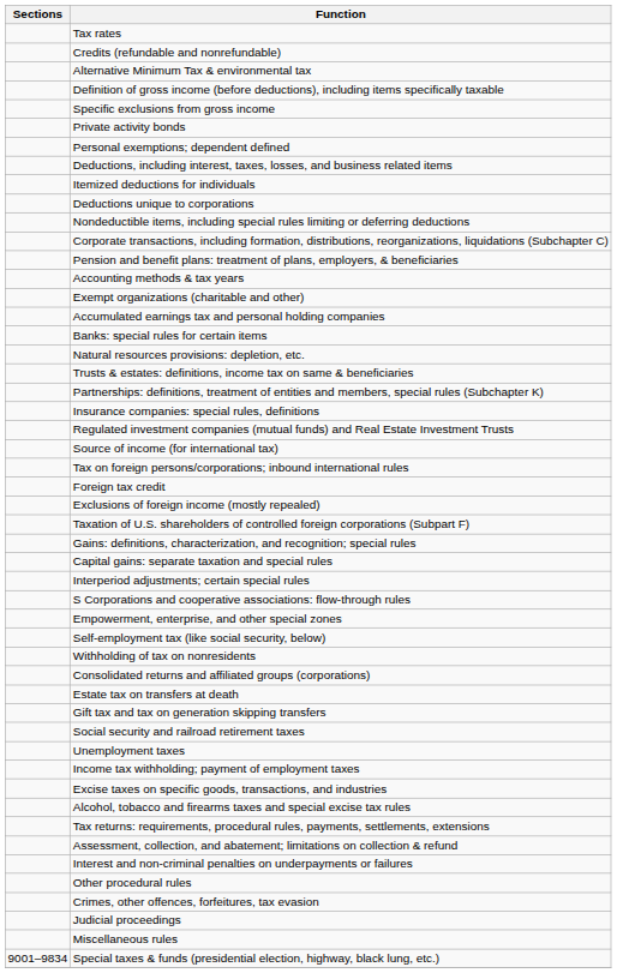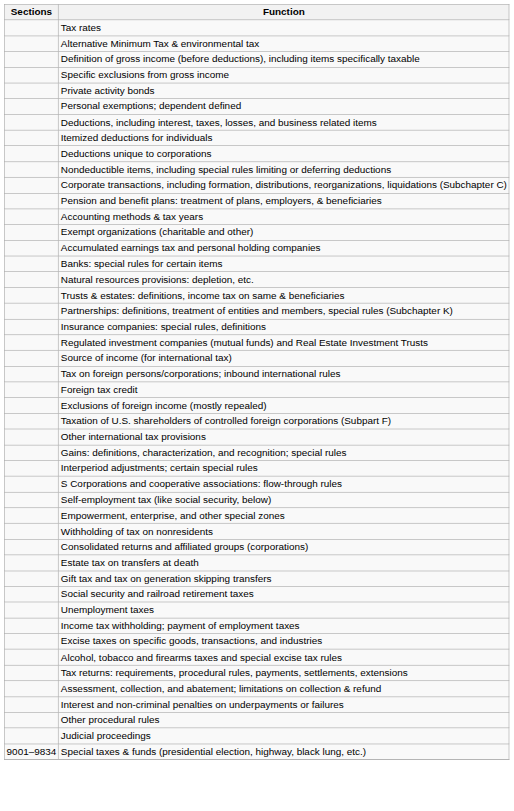- row: Credits (refundable and nonrefundable)
+ row: Other international tax provisions
- row: Capital gains: separate taxation and special rules
rows swapped: Empowerment, enterprise, and other special zones <-> Self-employment tax (like social security, below)
- row: Crimes, other offences, forfeitures, tax evasion
- row: Miscellaneous rules
